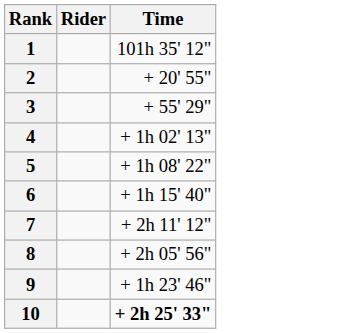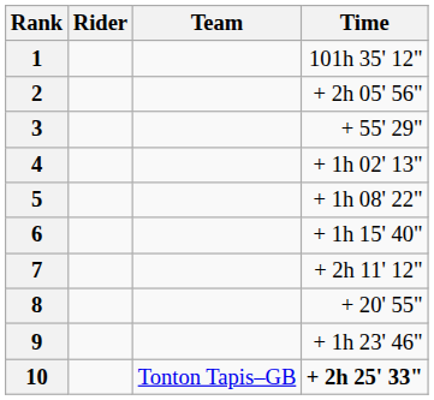+ column: Team | Tonton Tapis–GB
2 | Time: + 20' 55" -> + 2h 05' 56"
8 | Time: + 2h 05' 56" -> + 20' 55"
